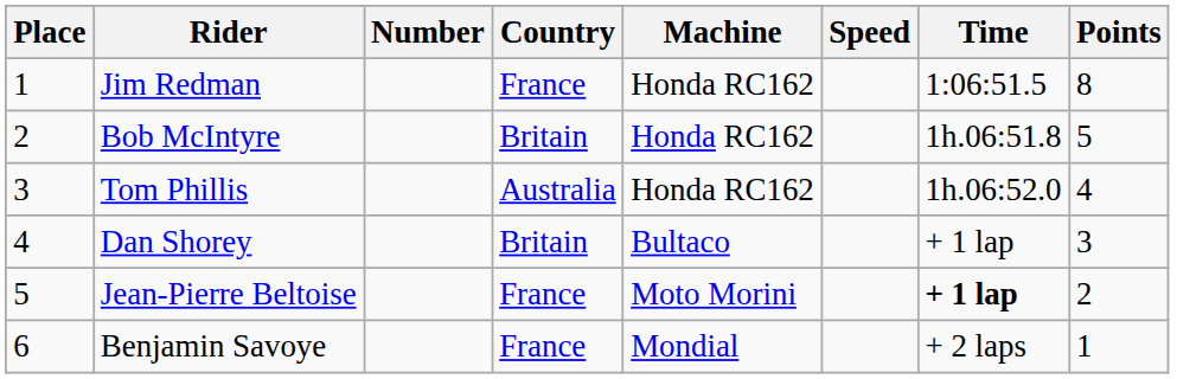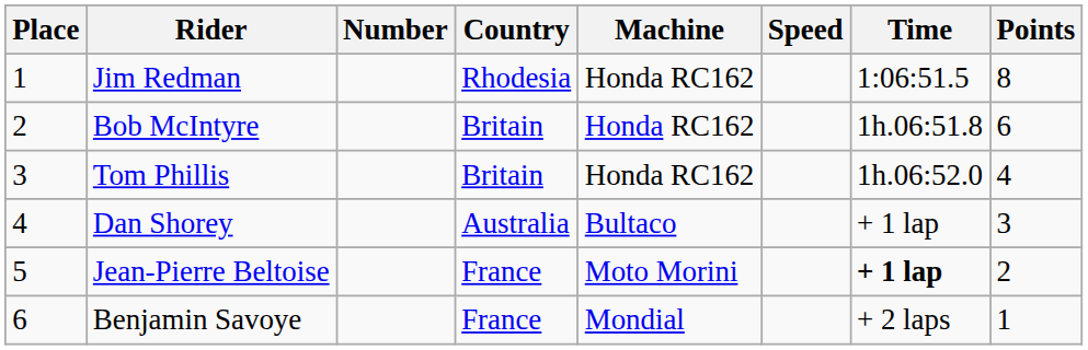Jim Redman | Country: France -> Rhodesia
Bob McIntyre | Points: 5 -> 6
Tom Phillis | Country: Australia -> Britain
Dan Shorey | Country: Britain -> Australia
